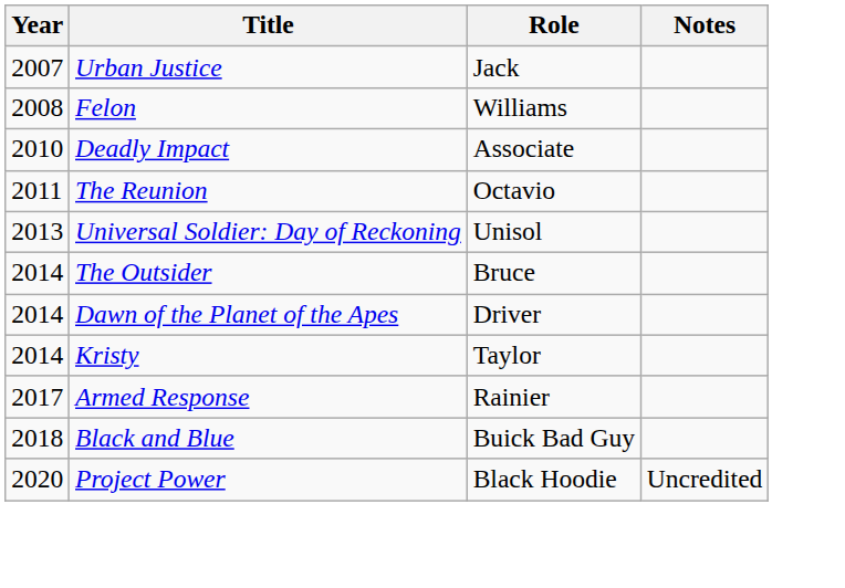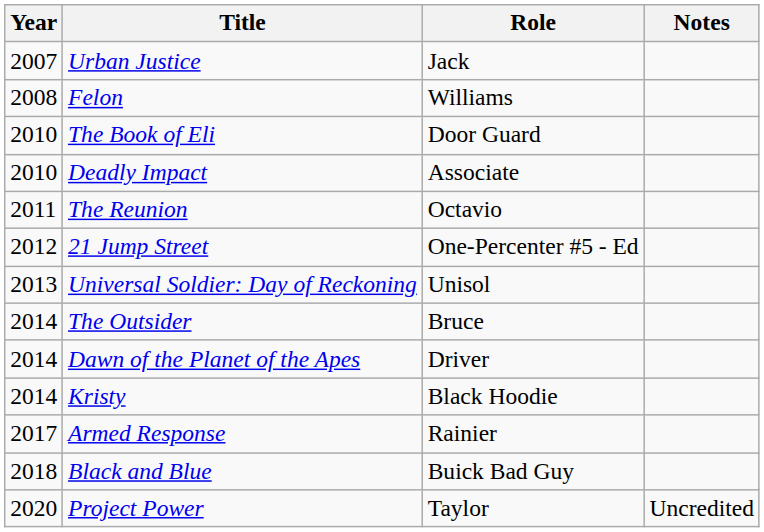+ row: 2010 | The Book of Eli | Door Guard
+ row: 2012 | 21 Jump Street | One-Percenter #5 - Ed
Kristy | Role: Taylor -> Black Hoodie
Project Power | Role: Black Hoodie -> Taylor
